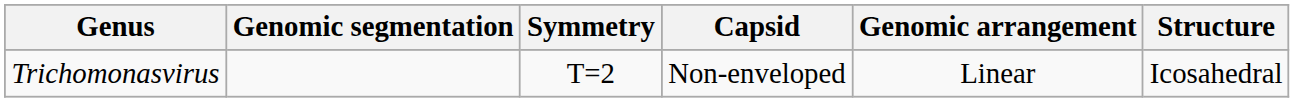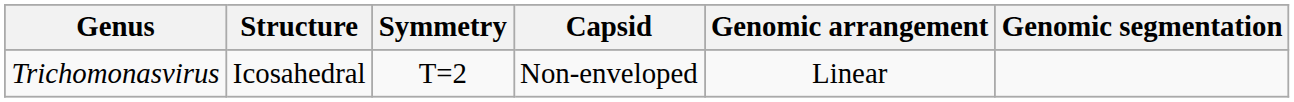columns swapped: Structure <-> Genomic segmentation
